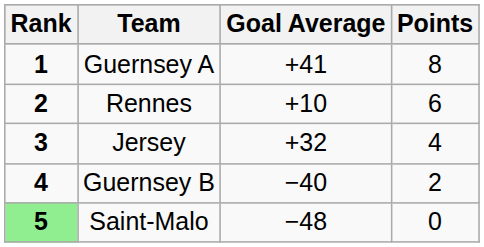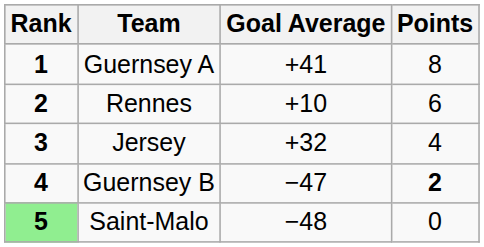Guernsey B | Goal Average: −40 -> −47
Guernsey B | Points: normal -> bold
